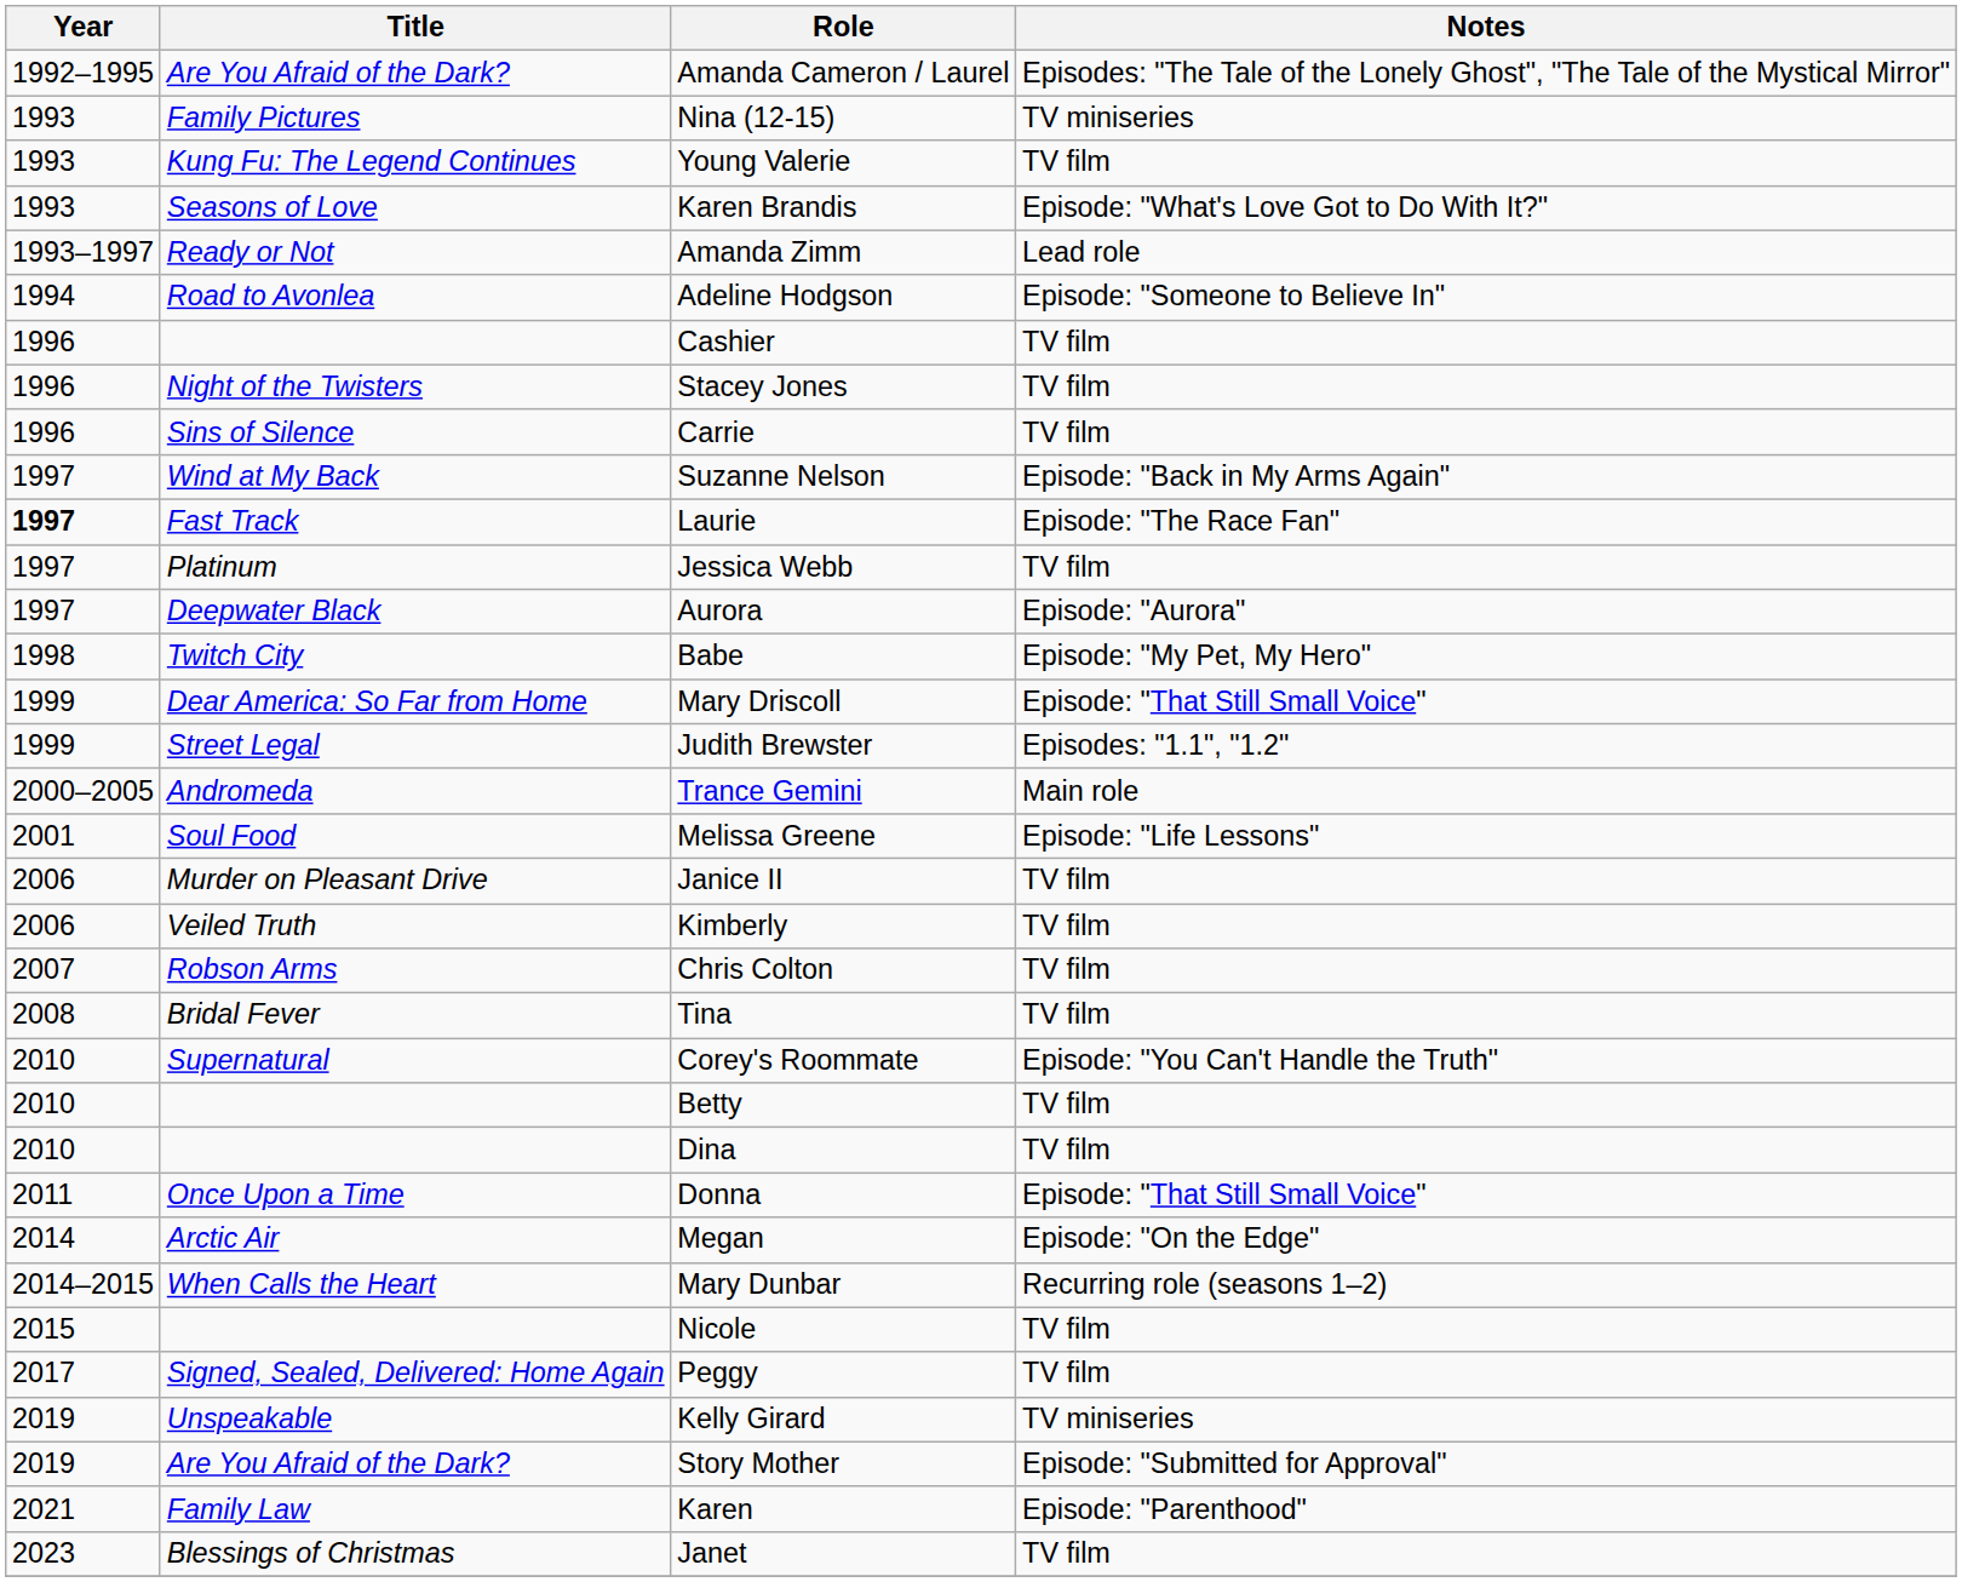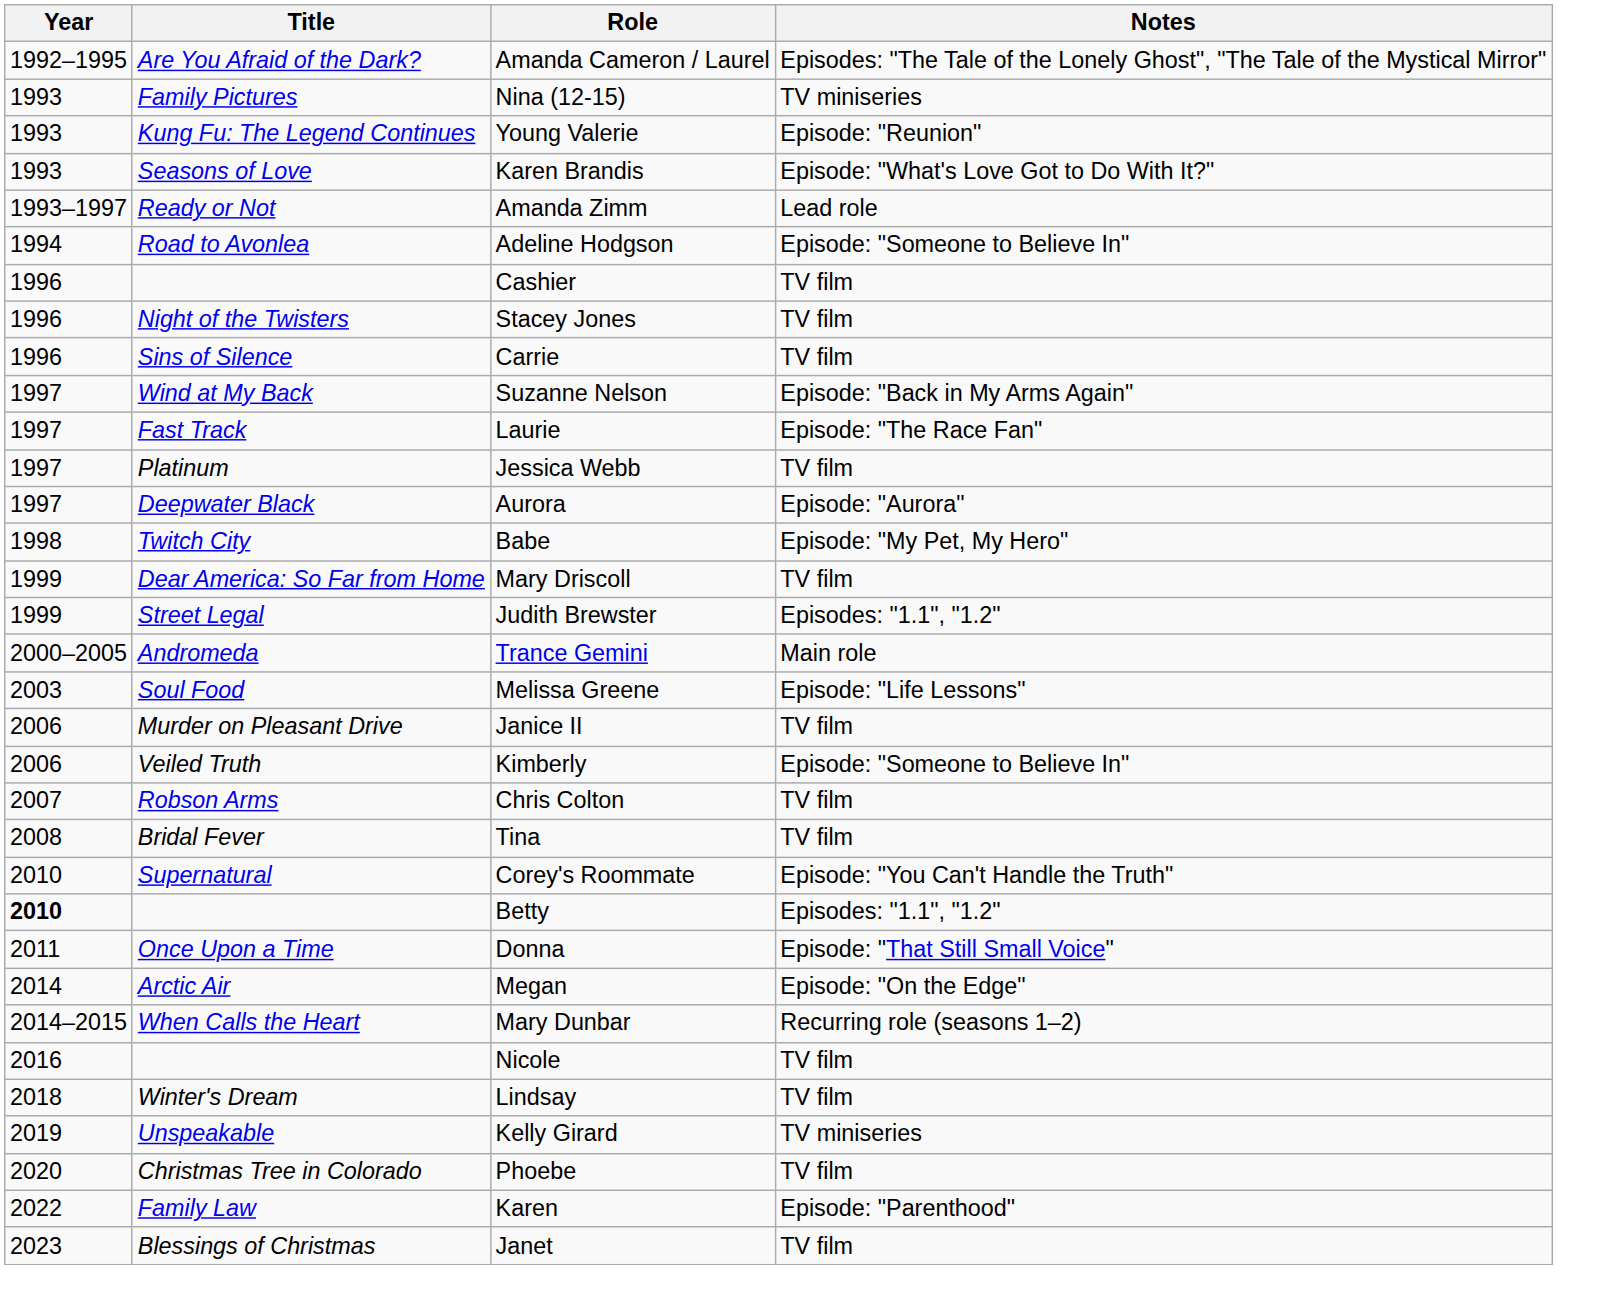Young Valerie | Notes: TV film -> Episode: "Reunion"
Laurie | Year: bold -> normal
Mary Driscoll | Notes: Episode: "That Still Small Voice" -> TV film
Melissa Greene | Year: 2001 -> 2003
Kimberly | Notes: TV film -> Episode: "Someone to Believe In"
Betty | Year: normal -> bold
Betty | Notes: TV film -> Episodes: "1.1", "1.2"
- row: 2010 | Dina | TV film
Nicole | Year: 2015 -> 2016
- row: 2017 | Signed, Sealed, Delivered: Home Again | Peggy | TV film
+ row: 2018 | Winter's Dream | Lindsay | TV film
- row: 2019 | Are You Afraid of the Dark? | Story Mother | Episode: "Submitted for Approval"
+ row: 2020 | Christmas Tree in Colorado | Phoebe | TV film
Karen | Year: 2021 -> 2022
